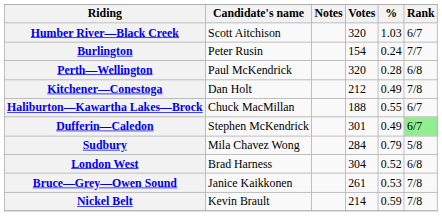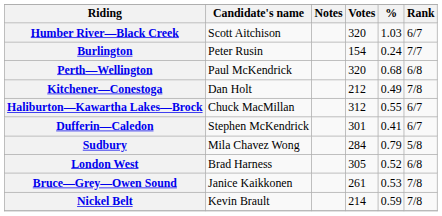Perth—Wellington | %: 0.28 -> 0.68
Haliburton—Kawartha Lakes—Brock | Votes: 188 -> 312
Dufferin—Caledon | %: 0.49 -> 0.41
Dufferin—Caledon | Rank: lightgreen background -> no background
London West | Votes: 304 -> 305
